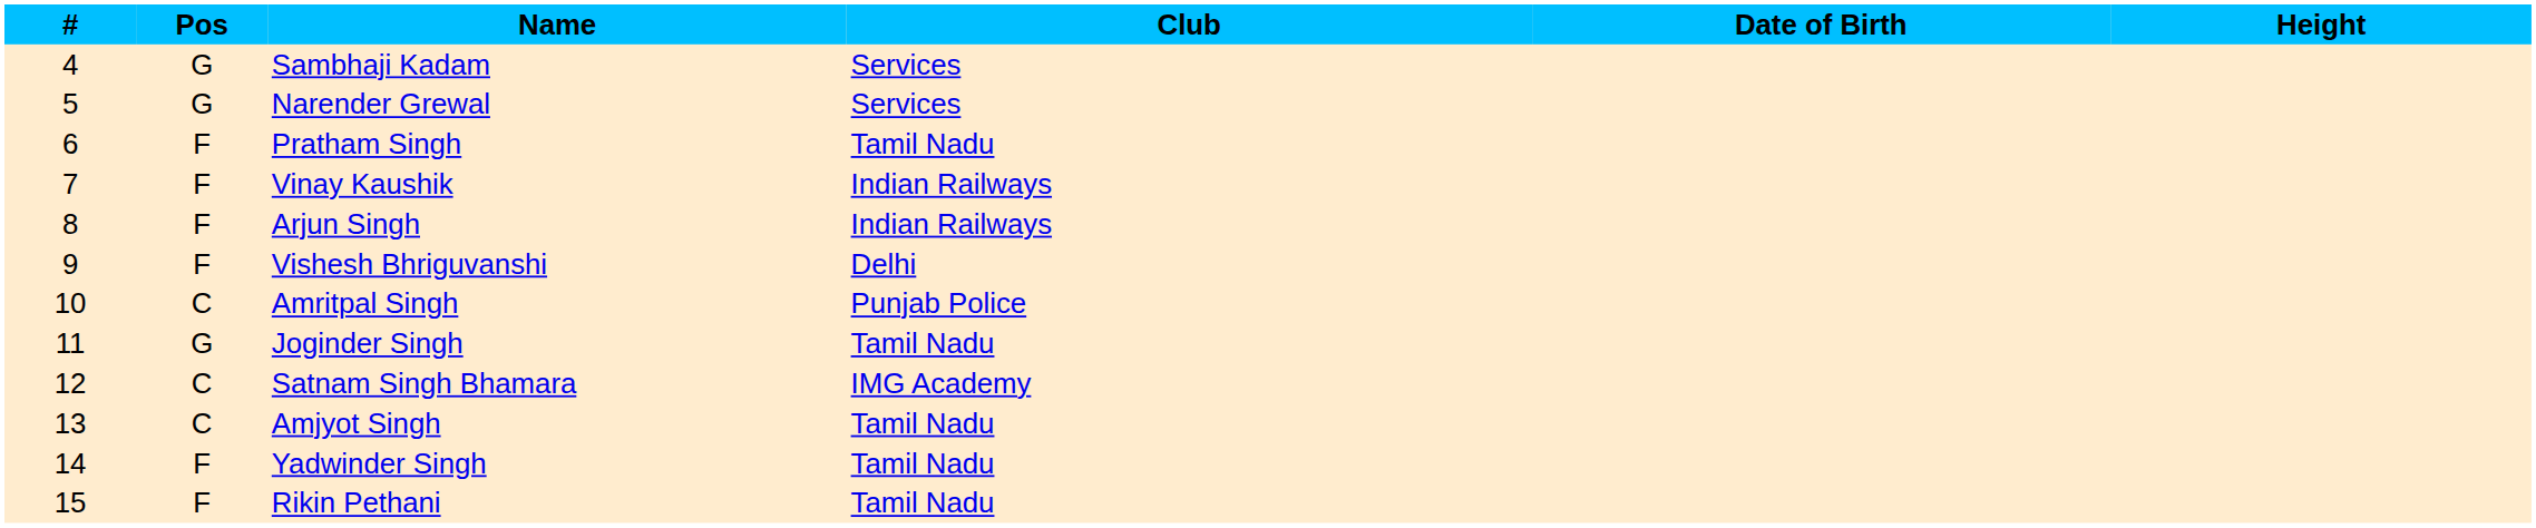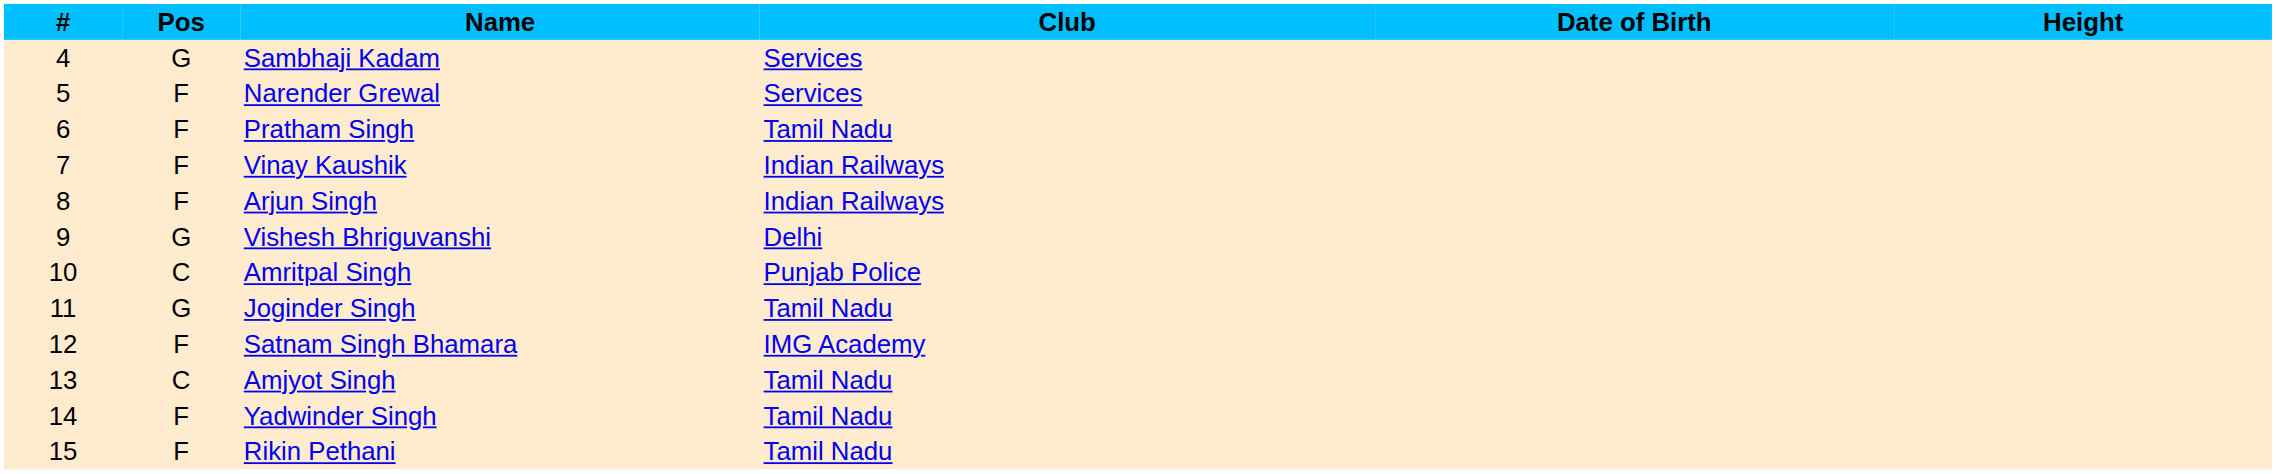Narender Grewal | Pos: G -> F
Vishesh Bhriguvanshi | Pos: F -> G
Satnam Singh Bhamara | Pos: C -> F
